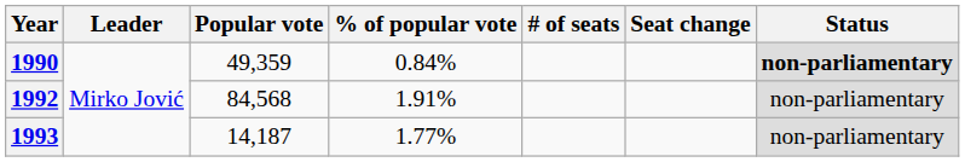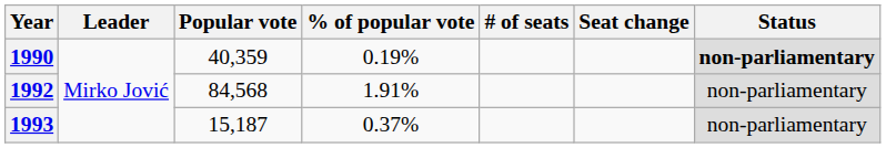1990 | Popular vote: 49,359 -> 40,359
1990 | % of popular vote: 0.84% -> 0.19%
1993 | Popular vote: 14,187 -> 15,187
1993 | % of popular vote: 1.77% -> 0.37%
